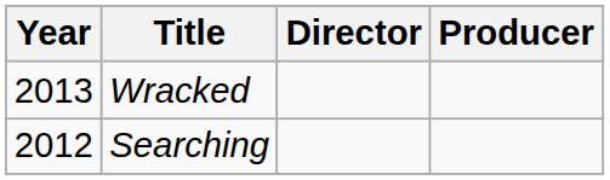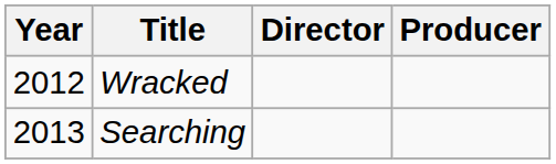Wracked | Year: 2013 -> 2012
Searching | Year: 2012 -> 2013
